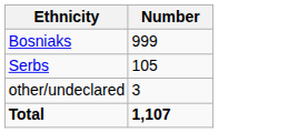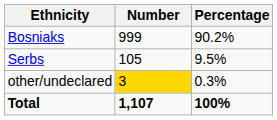+ column: Percentage | 90.2% | 9.5% | 0.3% | 100%
other/undeclared | Number: no background -> gold background
